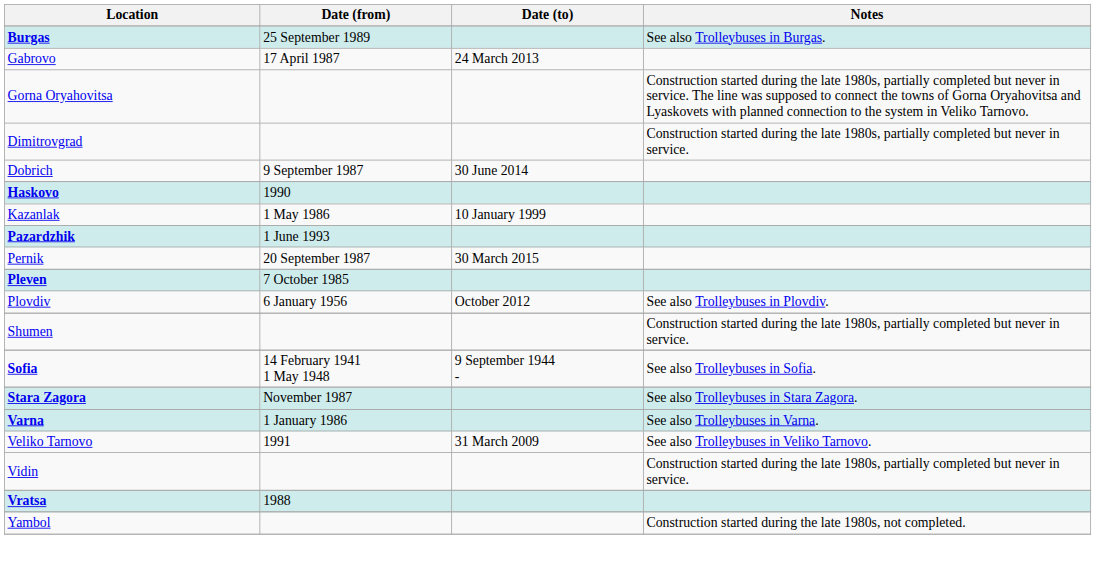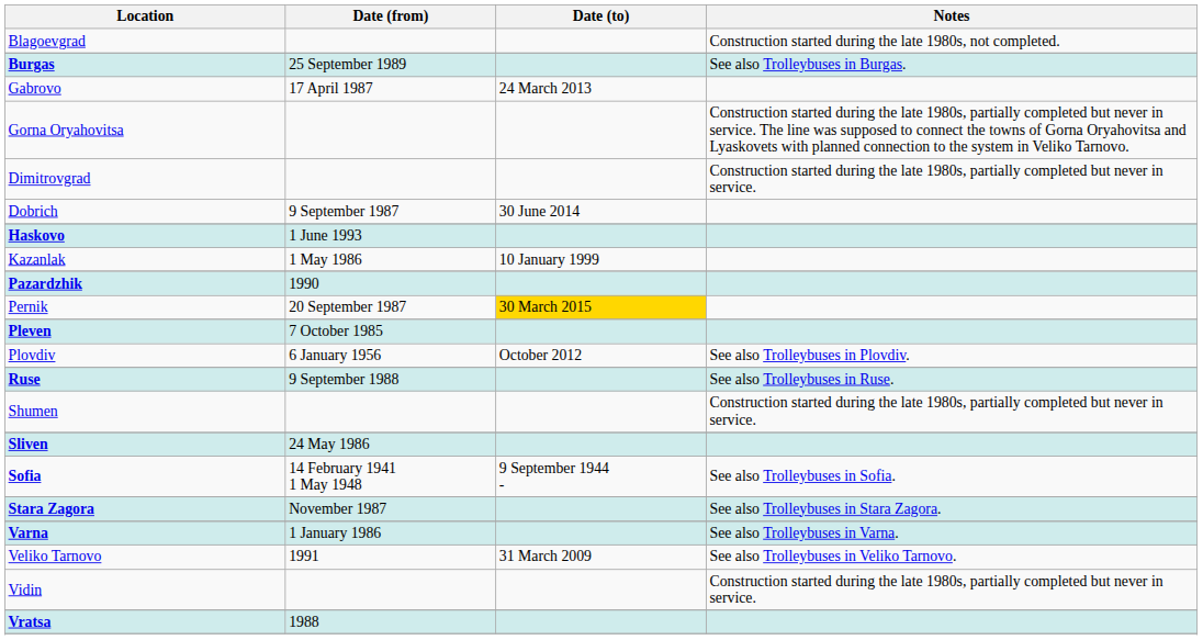+ row: Blagoevgrad | Construction started during the late 1980s, not completed.
Haskovo | Date (from): 1990 -> 1 June 1993
Pazardzhik | Date (from): 1 June 1993 -> 1990
Pernik | Date (to): no background -> gold background
+ row: Ruse | 9 September 1988 | See also Trolleybuses in Ruse.
+ row: Sliven | 24 May 1986
- row: Yambol | Construction started during the late 1980s, not completed.
